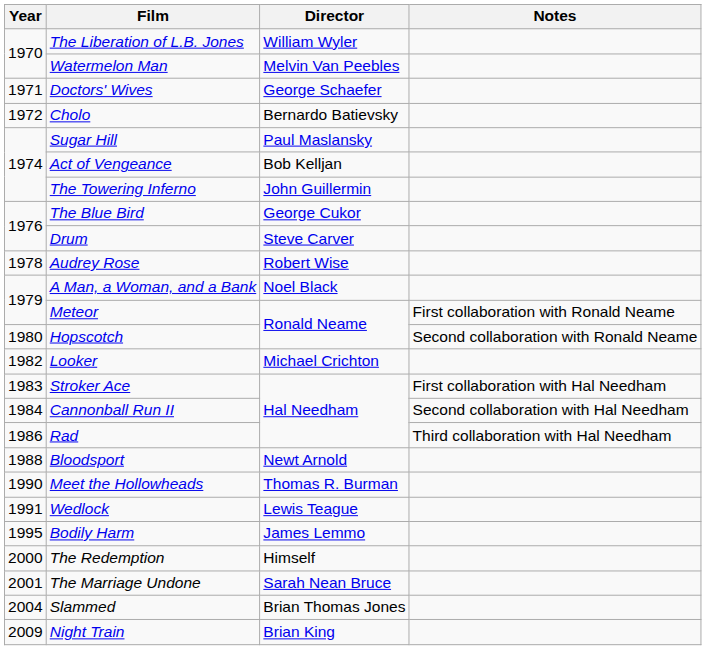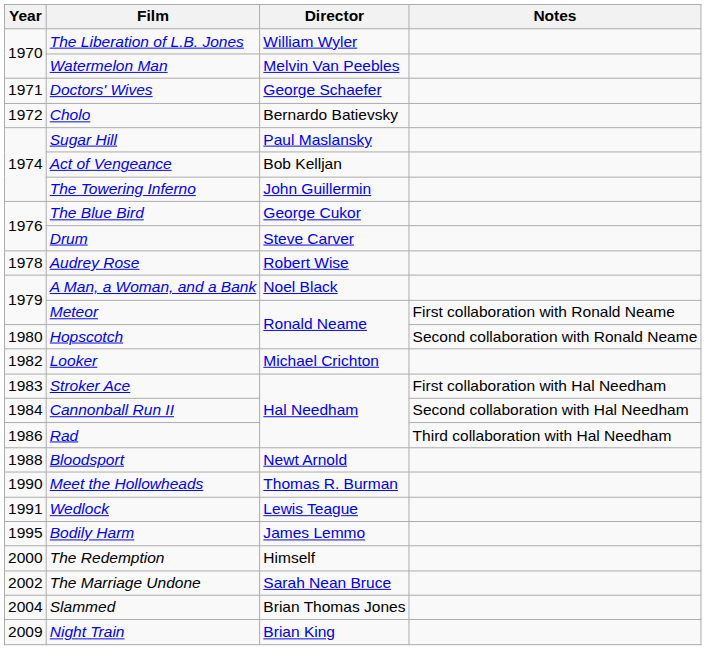The Marriage Undone | Year: 2001 -> 2002
